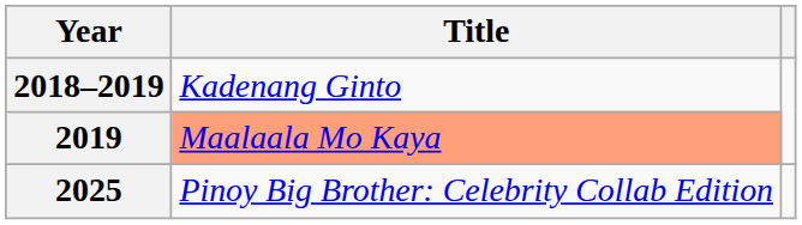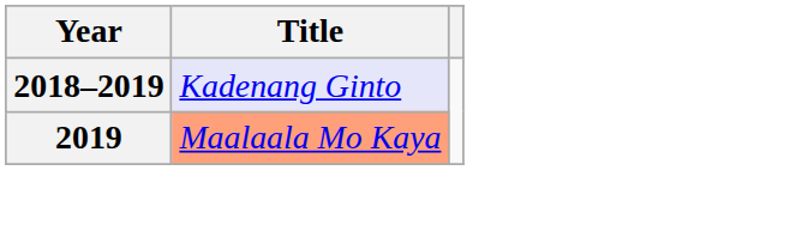2018–2019 | Title: no background -> lavender background
- row: 2025 | Pinoy Big Brother: Celebrity Collab Edition
